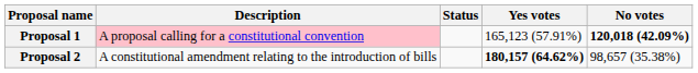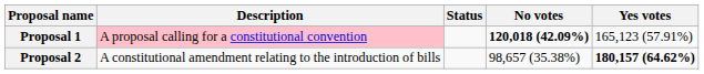columns swapped: Yes votes <-> No votes
